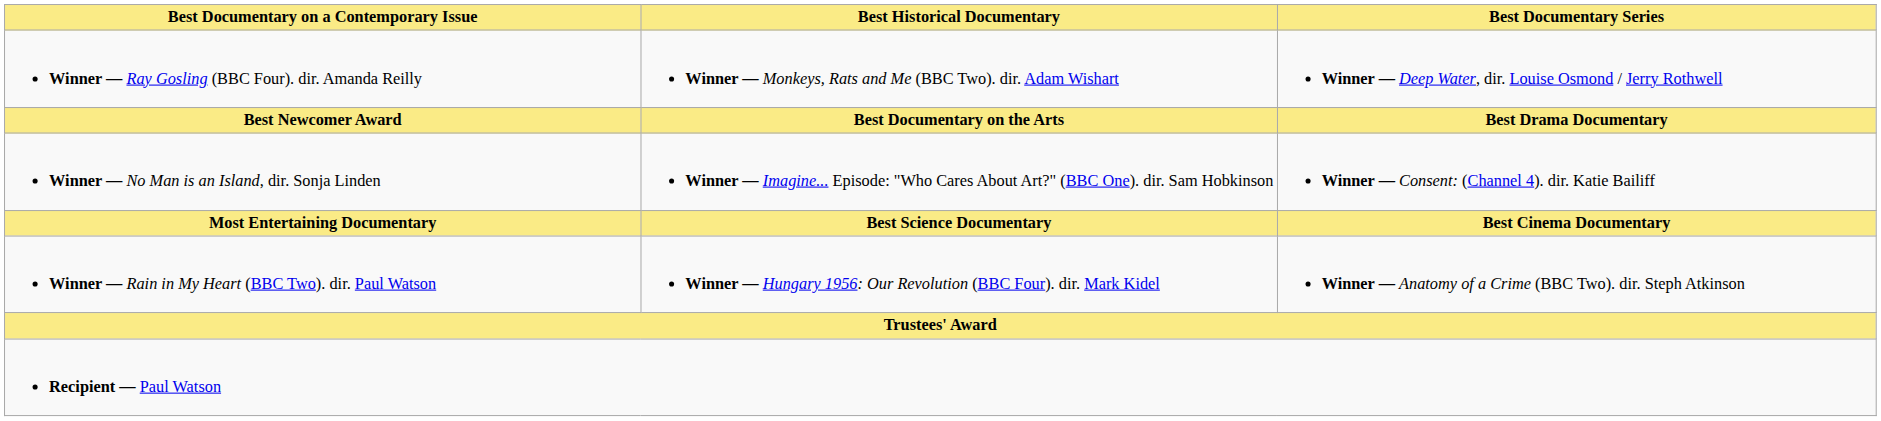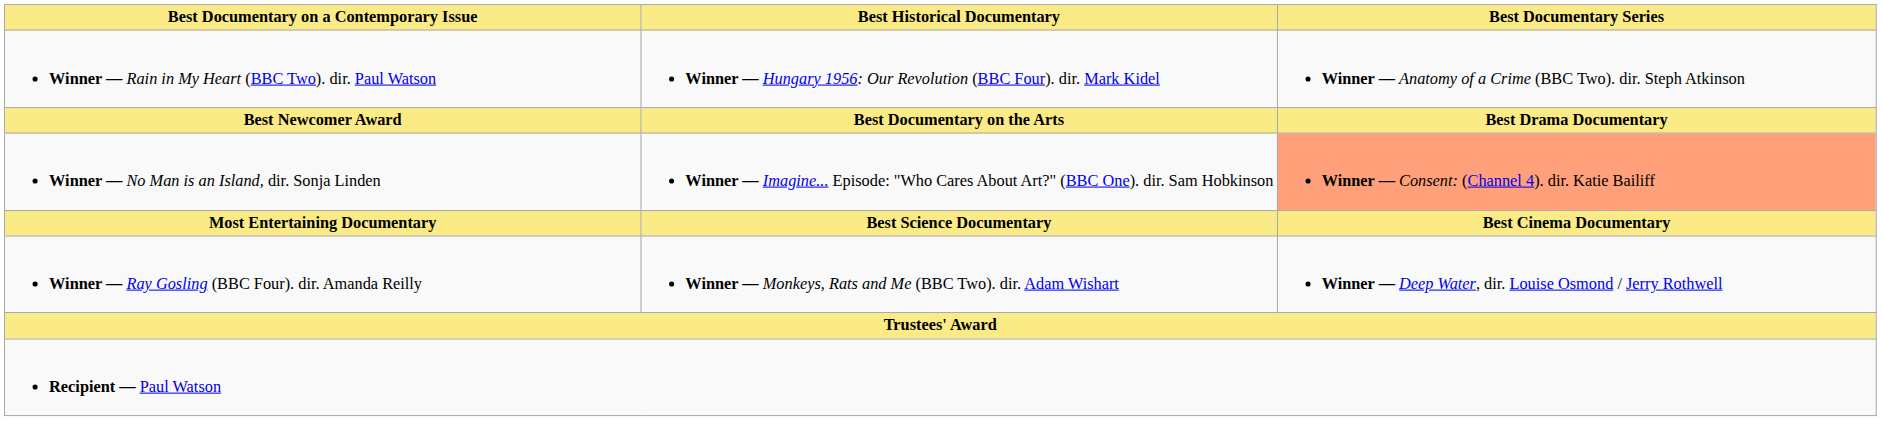rows swapped: Winner — Rain in My Heart (BBC Two). dir. Paul Watson <-> Winner — Ray Gosling (BBC Four). dir. Amanda Reilly
Winner — No Man is an Island, dir. Sonja Linden | Best Documentary Series: no background -> lightsalmon background
